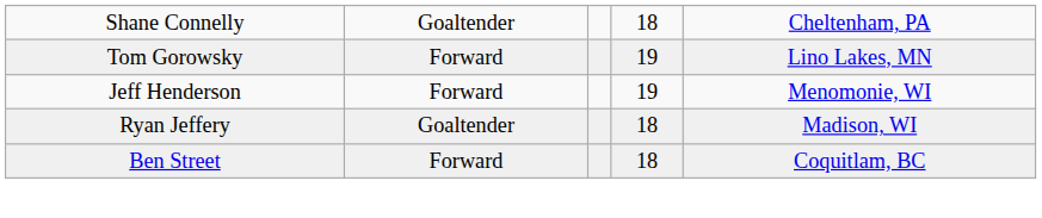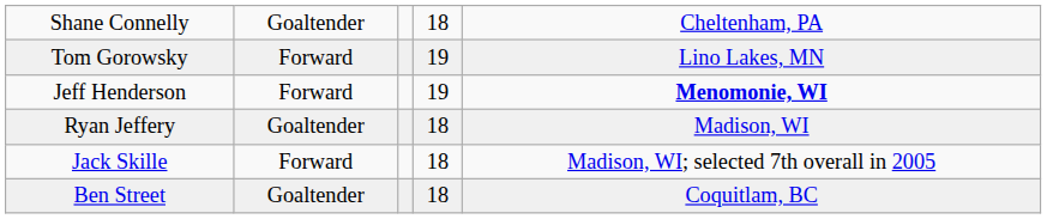Jeff Henderson | column 5: normal -> bold
+ row: Jack Skille | Forward | 18 | Madison, WI; selected 7th overall in 2005
Ben Street | column 2: Forward -> Goaltender
